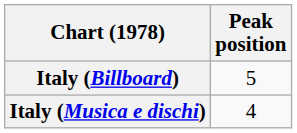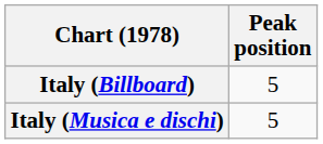Italy (Musica e dischi) | Peak position: 4 -> 5
